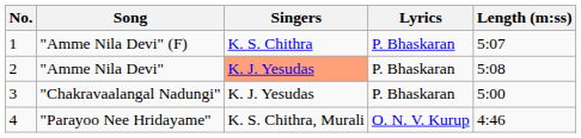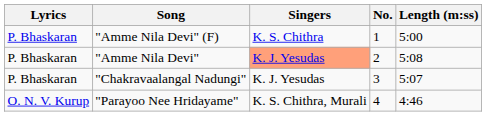columns swapped: No. <-> Lyrics
"Amme Nila Devi" (F) | Length (m:ss): 5:07 -> 5:00
"Chakravaalangal Nadungi" | Length (m:ss): 5:00 -> 5:07
